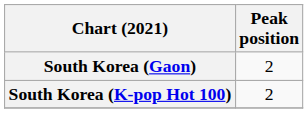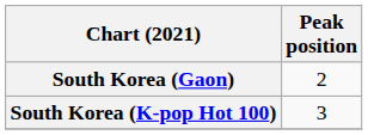South Korea (K-pop Hot 100) | Peak position: 2 -> 3
